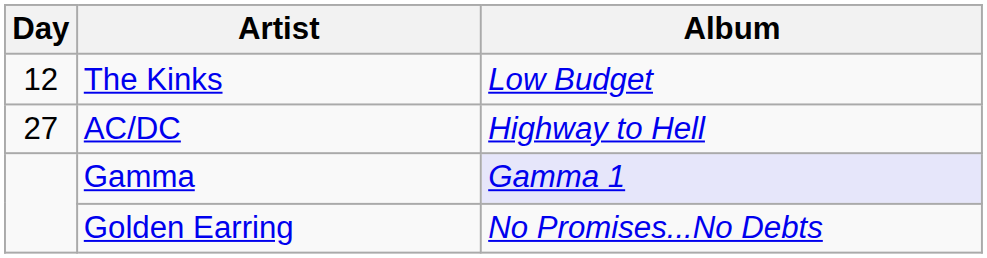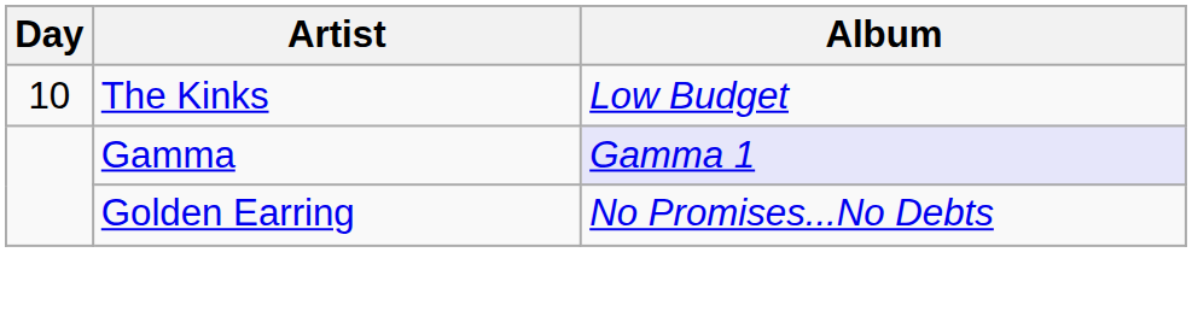The Kinks | Day: 12 -> 10
- row: 27 | AC/DC | Highway to Hell
